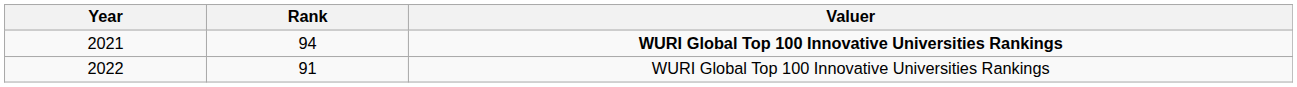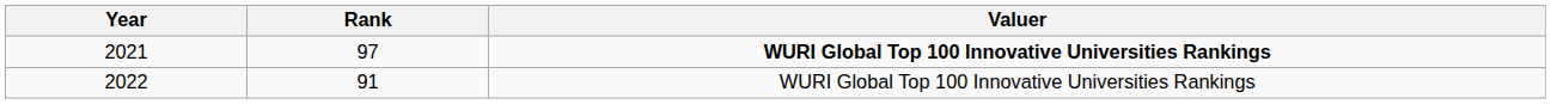2021 | Rank: 94 -> 97
